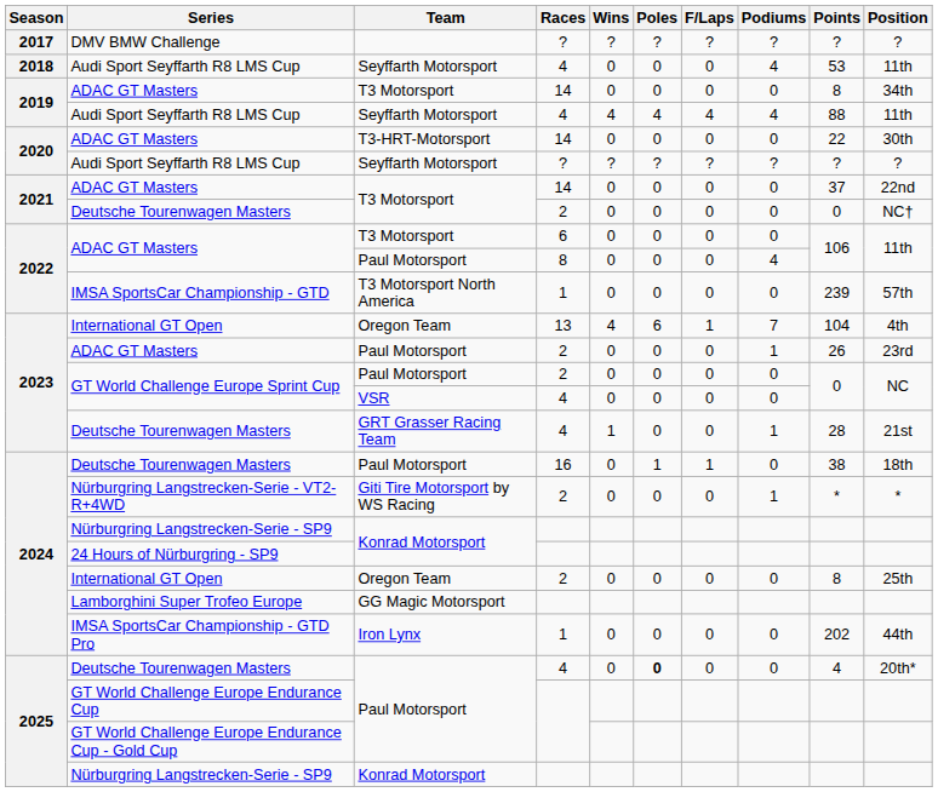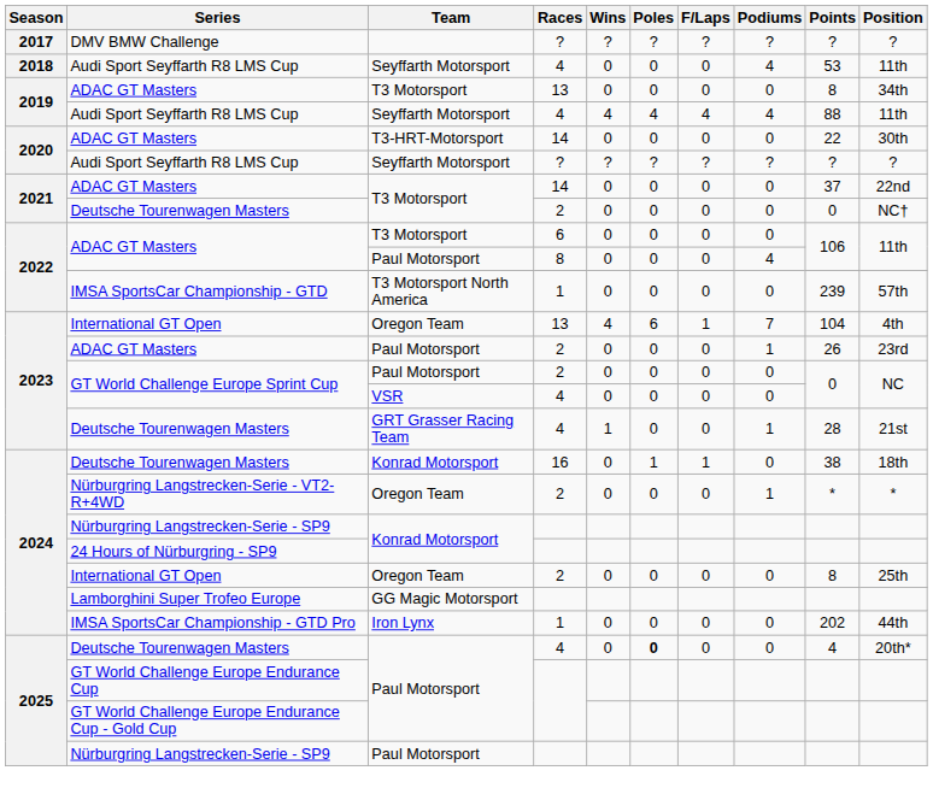2019 / ADAC GT Masters | Races: 14 -> 13
2024 / Deutsche Tourenwagen Masters | Team: Paul Motorsport -> Konrad Motorsport
Nürburgring Langstrecken-Serie - VT2-R+4WD | Team: Giti Tire Motorsport by WS Racing -> Oregon Team
2025 / Nürburgring Langstrecken-Serie - SP9 | Team: Konrad Motorsport -> Paul Motorsport
